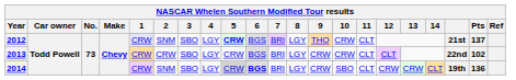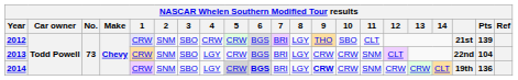2012 | 4: LGY -> CRW
2012 | 5: bold -> normal
2012 | 10: CRW -> SBO
2012 | Pts: 137 -> 139
2013 | 2: CRW -> SNM
2013 | 11: CLT -> SNM
2013 | Pts: 102 -> 104
2014 | 9: normal -> bold
2014 | 10: SBO -> CRW
2014 | 11: CLT -> SNM
